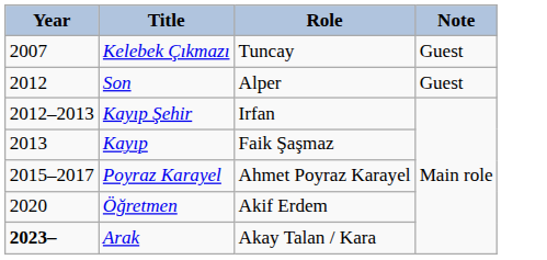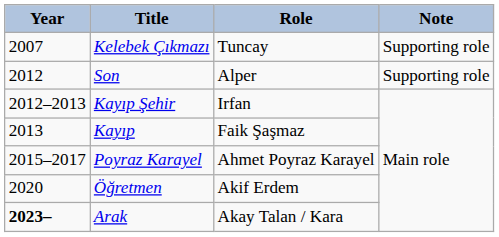Kelebek Çıkmazı | Note: Guest -> Supporting role
Son | Note: Guest -> Supporting role
